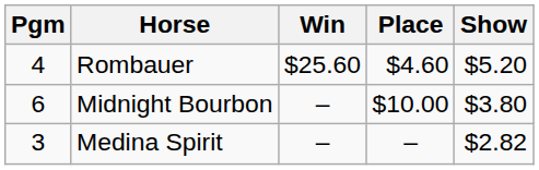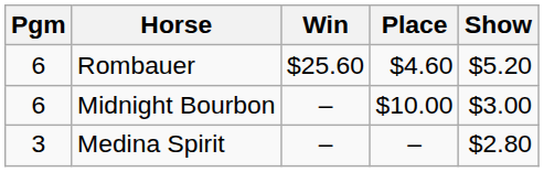Rombauer | Pgm: 4 -> 6
Midnight Bourbon | Show: $3.80 -> $3.00
Medina Spirit | Show: $2.82 -> $2.80
